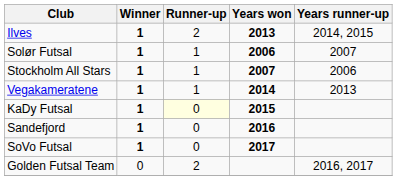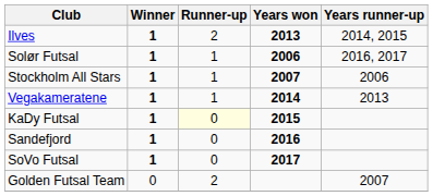Solør Futsal | Years runner-up: 2007 -> 2016, 2017
Golden Futsal Team | Years runner-up: 2016, 2017 -> 2007
